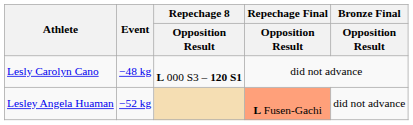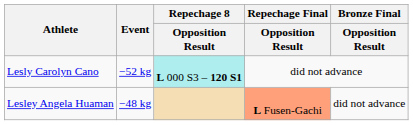Lesly Carolyn Cano | Event: −48 kg -> −52 kg
Lesly Carolyn Cano | Repechage 8 / Opposition Result: no background -> paleturquoise background
Lesley Angela Huaman | Event: −52 kg -> −48 kg
